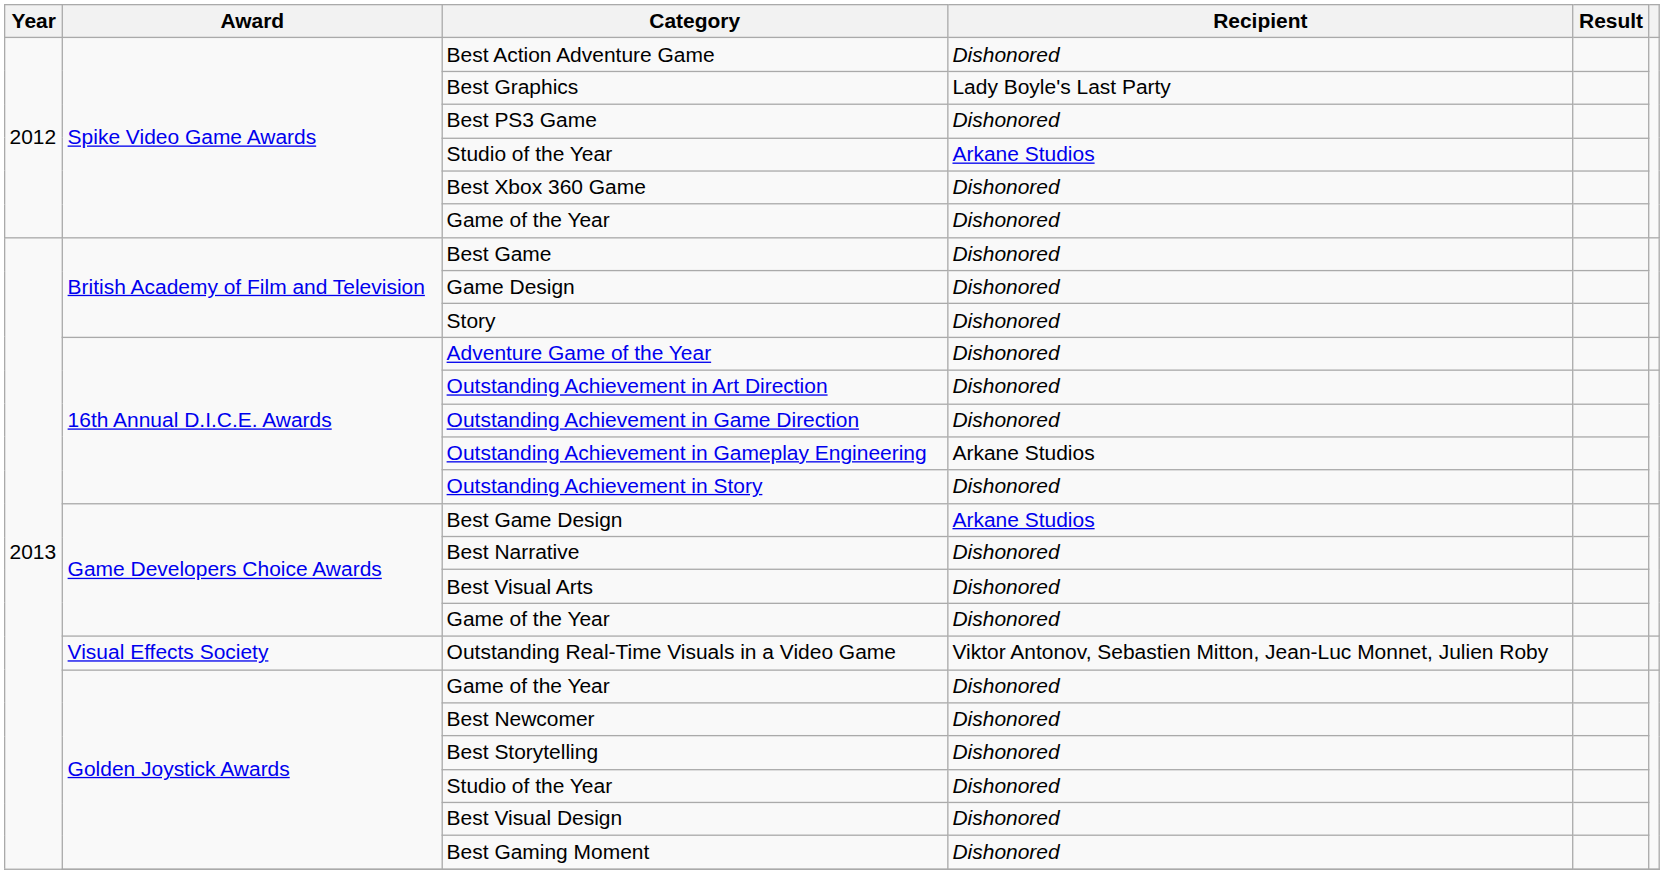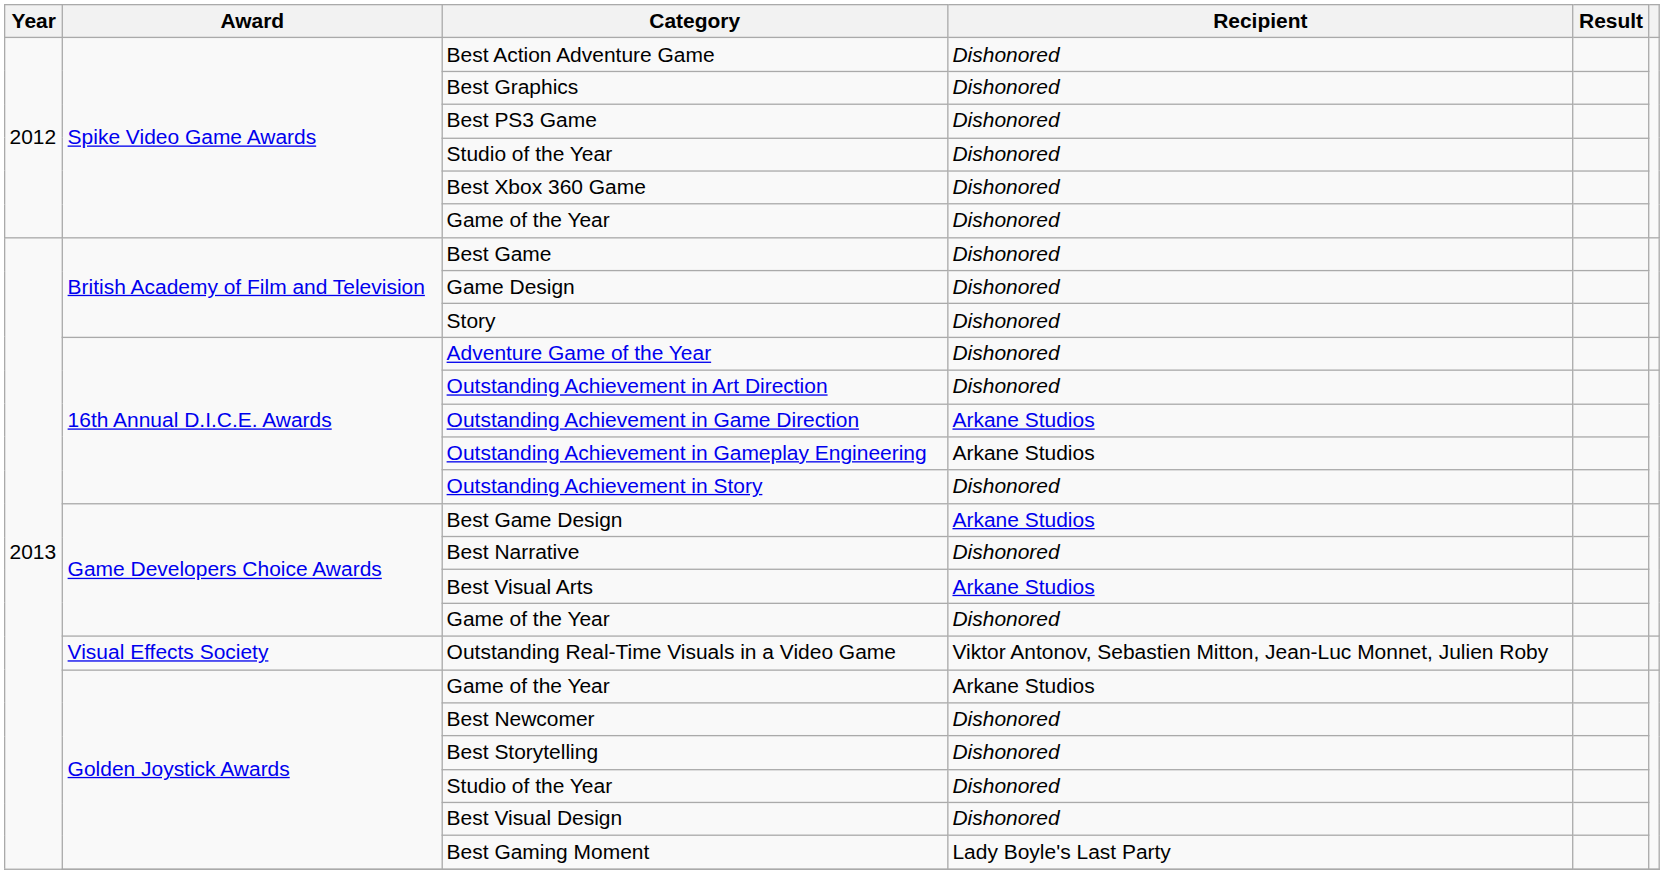Best Graphics | Recipient: Lady Boyle's Last Party -> Dishonored
Spike Video Game Awards / Studio of the Year | Recipient: Arkane Studios -> Dishonored
Outstanding Achievement in Game Direction | Recipient: Dishonored -> Arkane Studios
Best Visual Arts | Recipient: Dishonored -> Arkane Studios
Golden Joystick Awards / Game of the Year | Recipient: Dishonored -> Arkane Studios
Best Gaming Moment | Recipient: Dishonored -> Lady Boyle's Last Party
